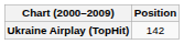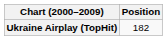Ukraine Airplay (TopHit) | Position: 142 -> 182
